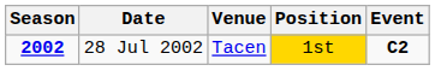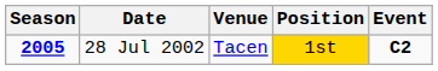28 Jul 2002 | Season: 2002 -> 2005
